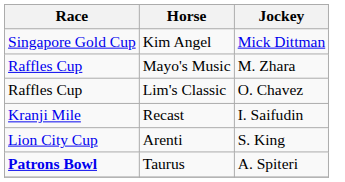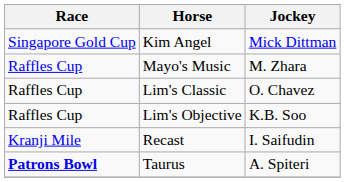+ row: Raffles Cup | Lim's Objective | K.B. Soo
- row: Lion City Cup | Arenti | S. King
